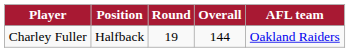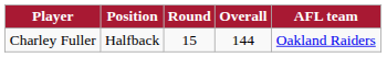Charley Fuller | Round: 19 -> 15
